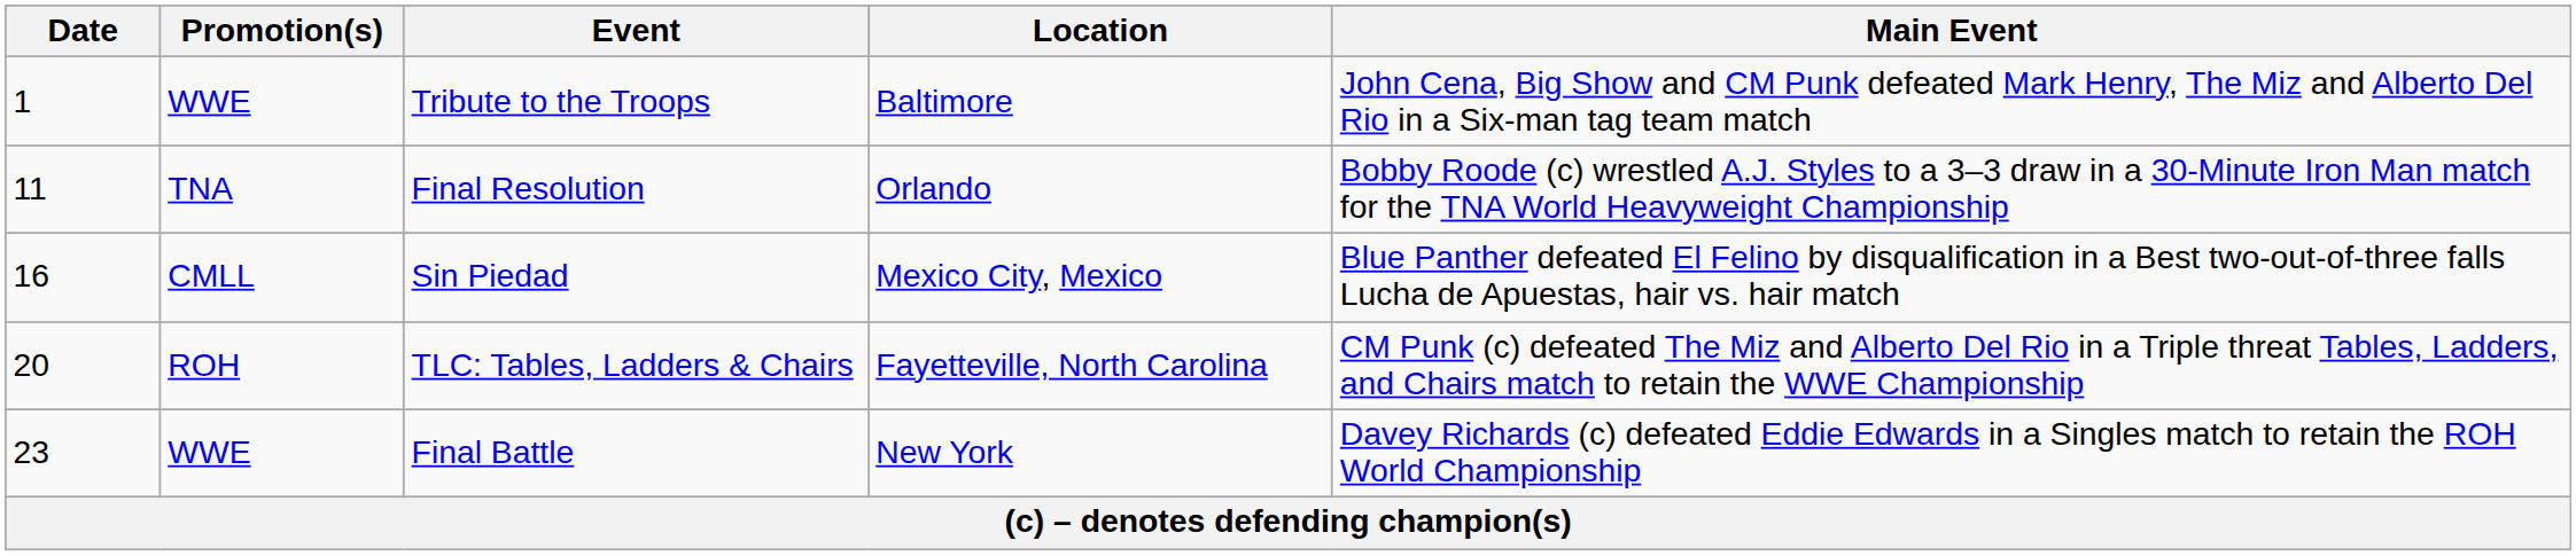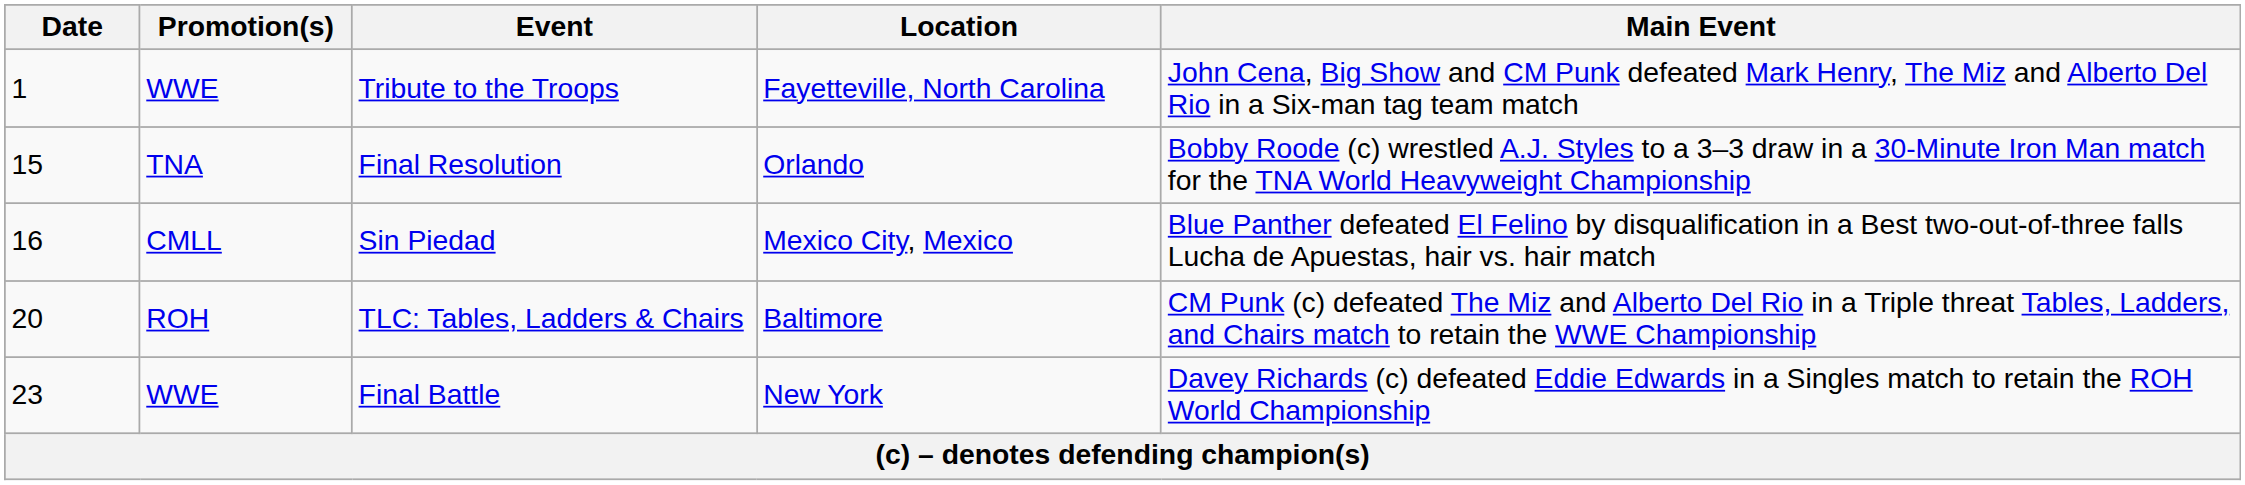Tribute to the Troops | Location: Baltimore -> Fayetteville, North Carolina
Final Resolution | Date: 11 -> 15
TLC: Tables, Ladders & Chairs | Location: Fayetteville, North Carolina -> Baltimore
